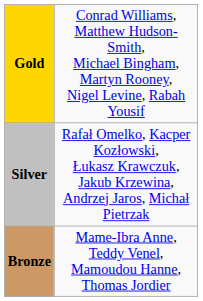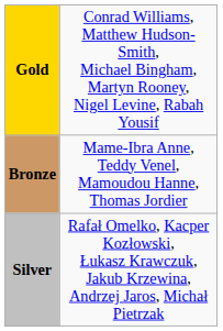rows swapped: Silver <-> Bronze
